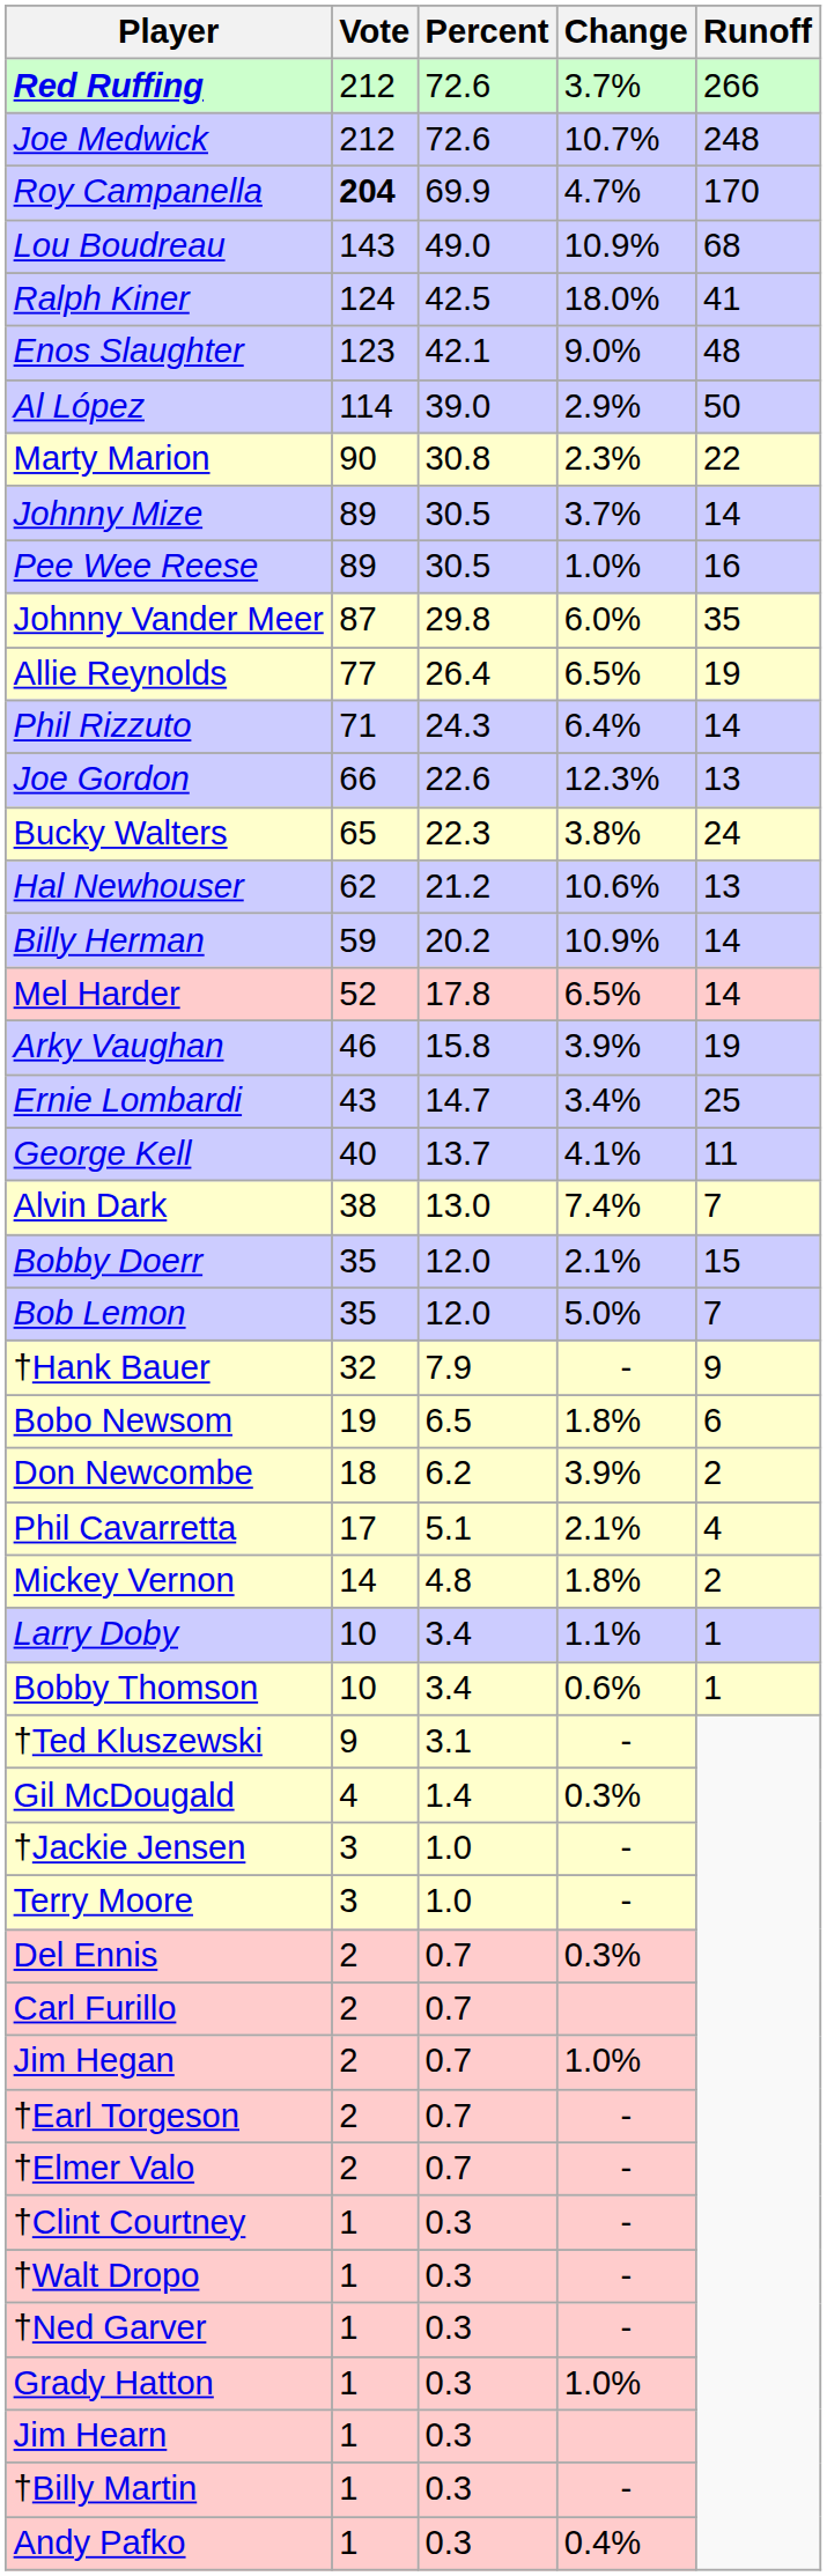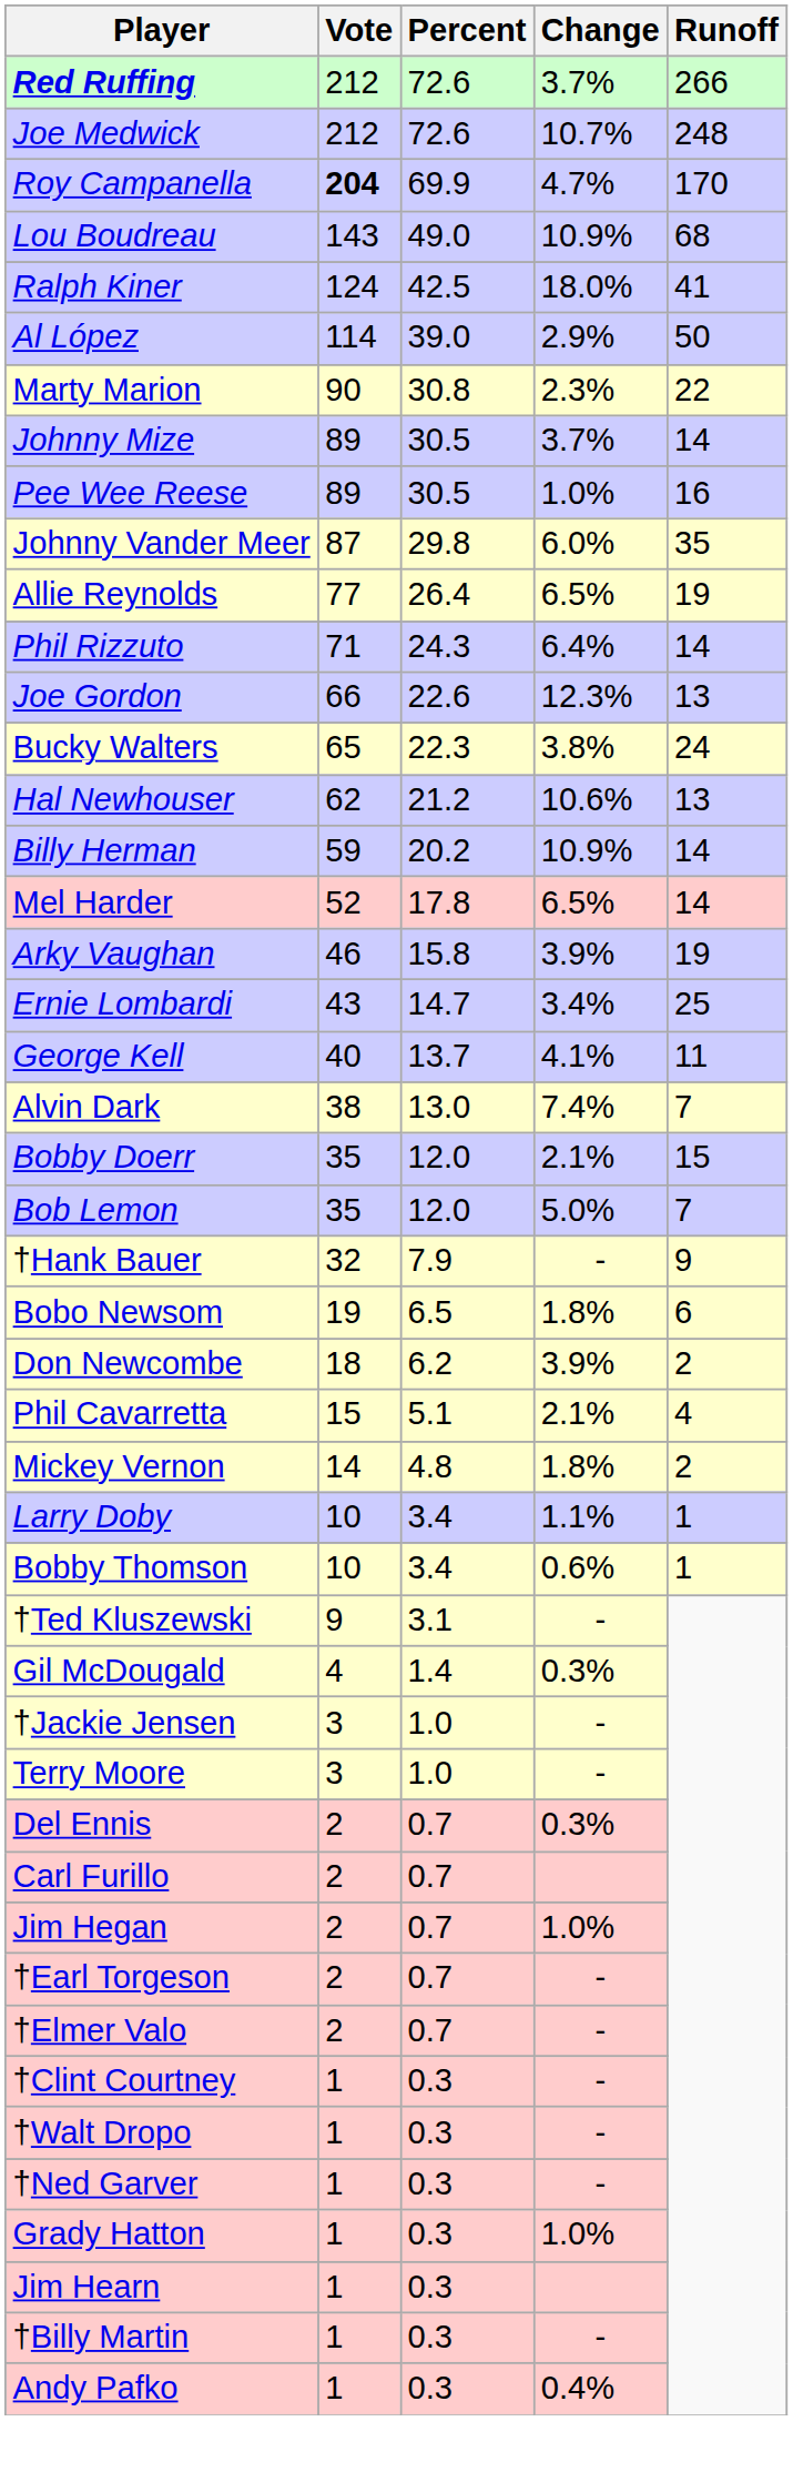- row: Enos Slaughter | 123 | 42.1 | 9.0% | 48
Phil Cavarretta | Vote: 17 -> 15
